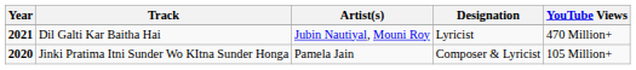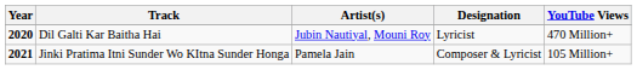Dil Galti Kar Baitha Hai | Year: 2021 -> 2020
Jinki Pratima Itni Sunder Wo KItna Sunder Honga | Year: 2020 -> 2021
